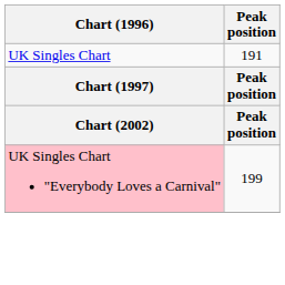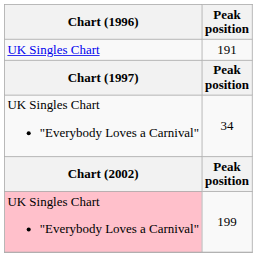+ row: UK Singles Chart "Everybody Loves a Carnival" | 34
